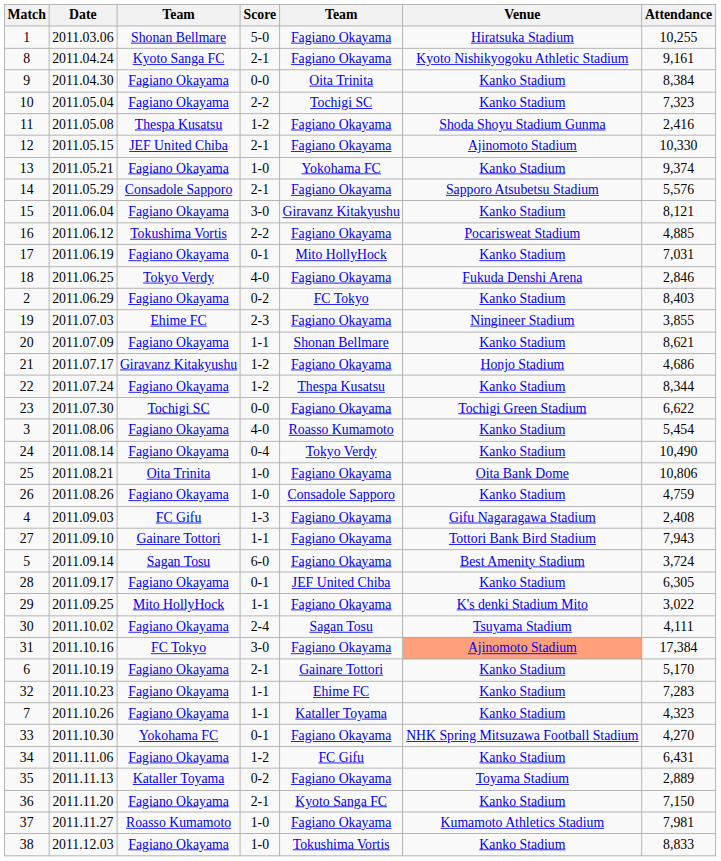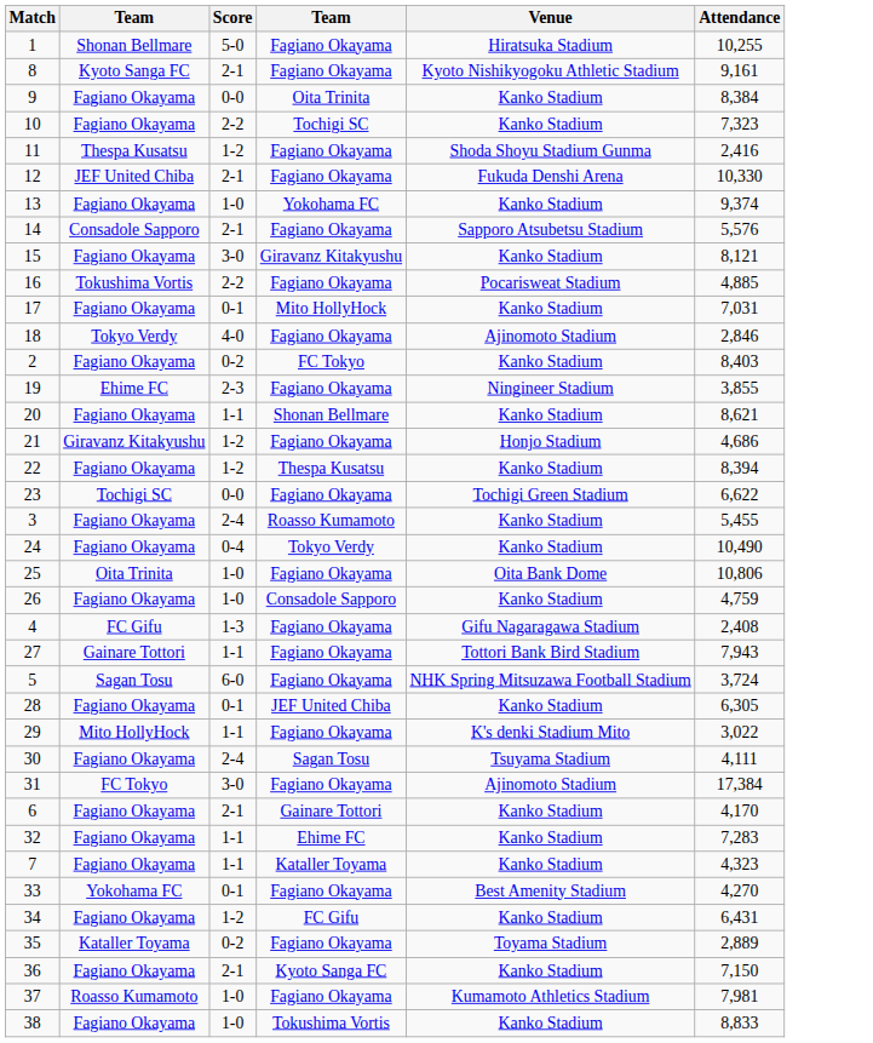- column: Date | 2011.03.06 | 2011.04.24 | 2011.04.30 | 2011.05.04 | 2011.05.08 | 2011.05.15 | 2011.05.21 | 2011.05.29 | 2011.06.04 | 2011.06.12 | 2011.06.19 | 2011.06.25 | 2011.06.29 | 2011.07.03 | 2011.07.09 | 2011.07.17 | 2011.07.24 | 2011.07.30 | 2011.08.06 | 2011.08.14 | 2011.08.21 | 2011.08.26 | 2011.09.03 | 2011.09.10 | 2011.09.14 | 2011.09.17 | 2011.09.25 | 2011.10.02 | 2011.10.16 | 2011.10.19 | 2011.10.23 | 2011.10.26 | 2011.10.30 | 2011.11.06 | 2011.11.13 | 2011.11.20 | 2011.11.27 | 2011.12.03
12 | Venue: Ajinomoto Stadium -> Fukuda Denshi Arena
18 | Venue: Fukuda Denshi Arena -> Ajinomoto Stadium
22 | Attendance: 8,344 -> 8,394
3 | Score: 4-0 -> 2-4
3 | Attendance: 5,454 -> 5,455
5 | Venue: Best Amenity Stadium -> NHK Spring Mitsuzawa Football Stadium
31 | Venue: lightsalmon background -> no background
6 | Attendance: 5,170 -> 4,170
33 | Venue: NHK Spring Mitsuzawa Football Stadium -> Best Amenity Stadium
